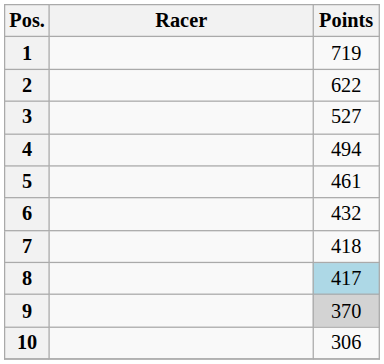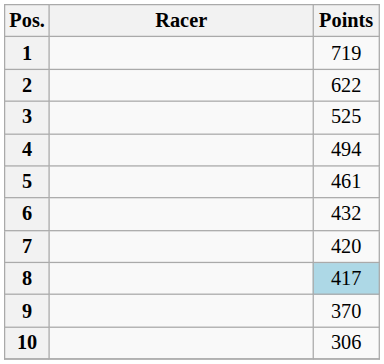3 | Points: 527 -> 525
7 | Points: 418 -> 420
9 | Points: lightgrey background -> no background
